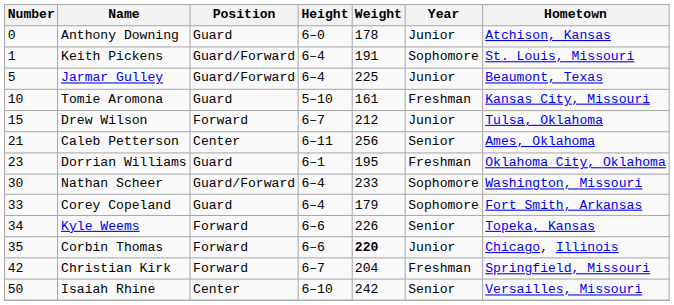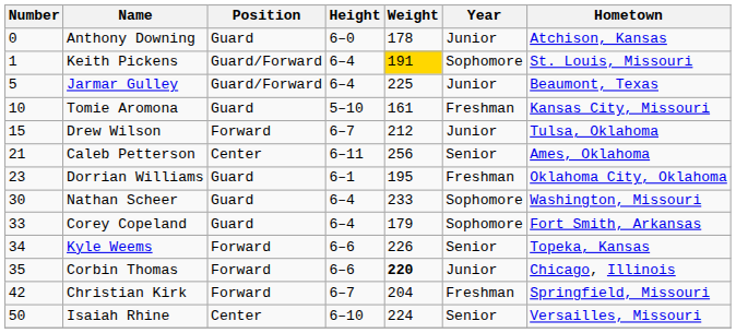Keith Pickens | Weight: no background -> gold background
Nathan Scheer | Position: Guard/Forward -> Guard
Isaiah Rhine | Weight: 242 -> 224
